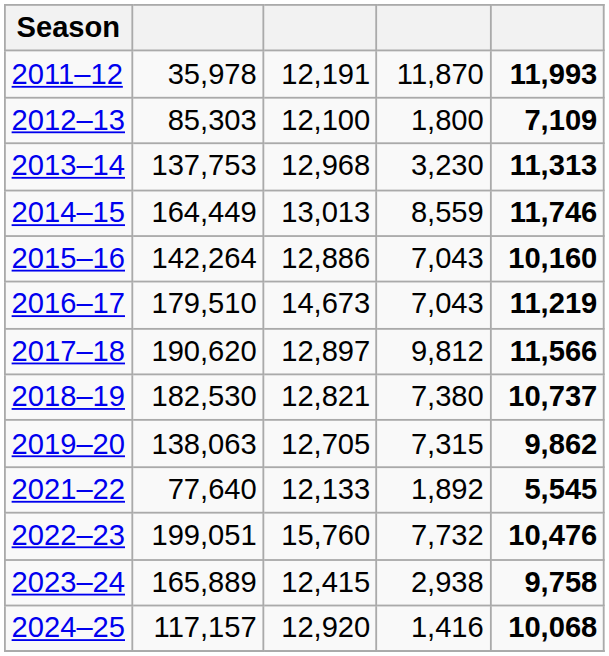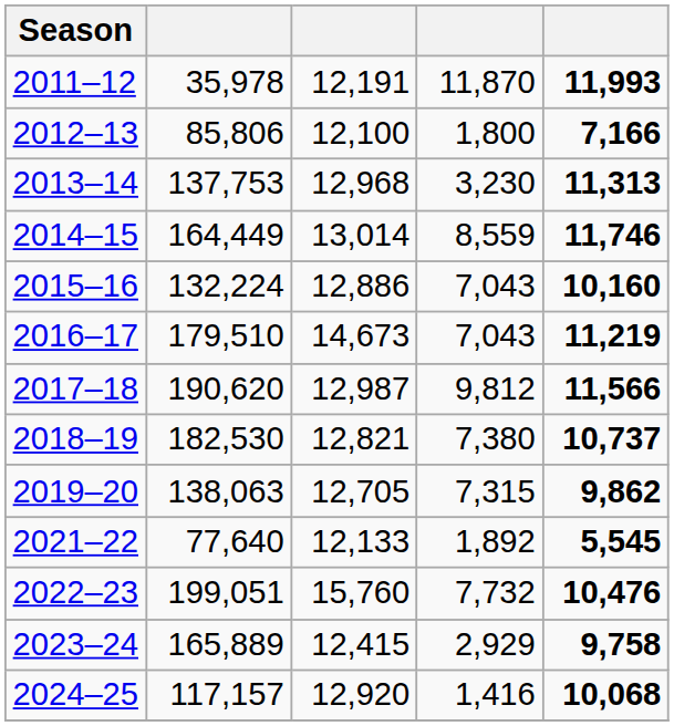2012–13 | column 2: 85,303 -> 85,806
2012–13 | column 5: 7,109 -> 7,166
2014–15 | column 3: 13,013 -> 13,014
2015–16 | column 2: 142,264 -> 132,224
2017–18 | column 3: 12,897 -> 12,987
2023–24 | column 4: 2,938 -> 2,929
